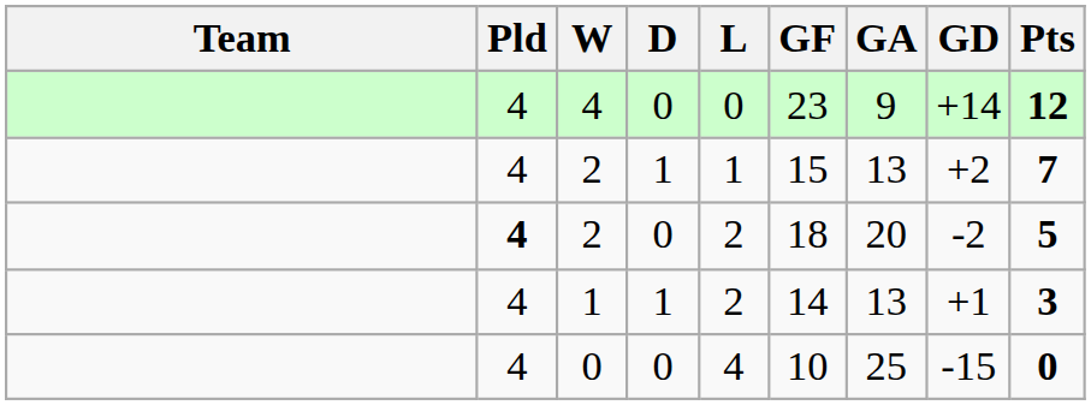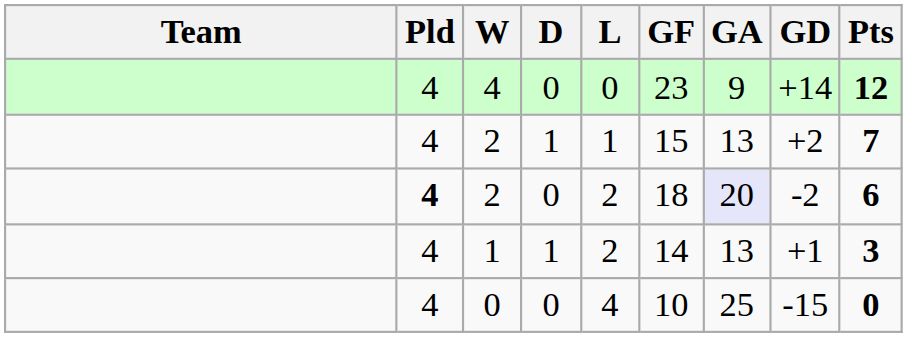2 / 0 | GA: no background -> lavender background
2 / 0 | Pts: 5 -> 6
